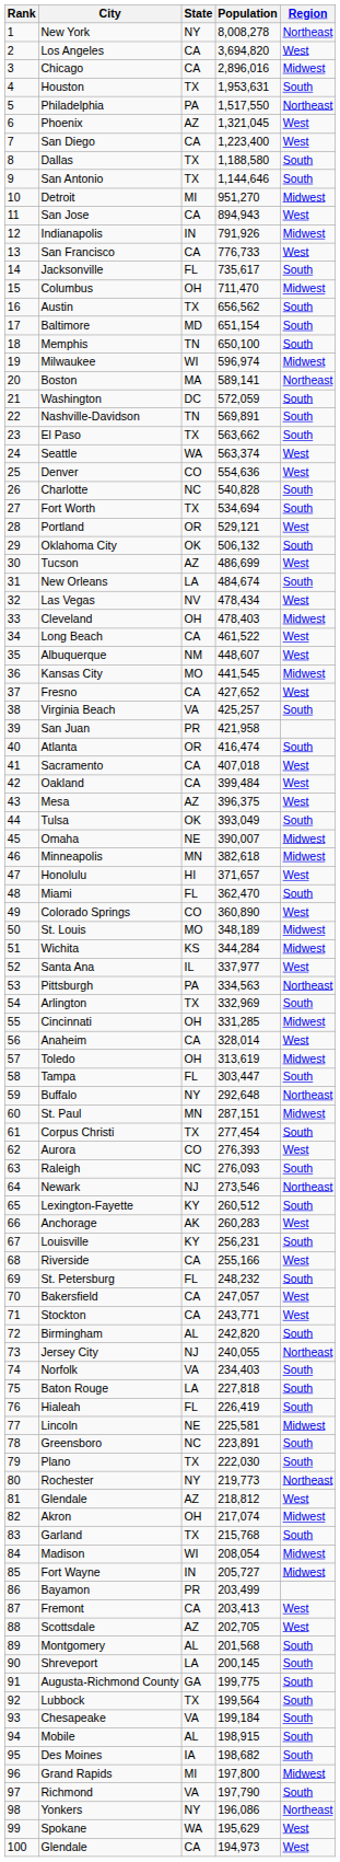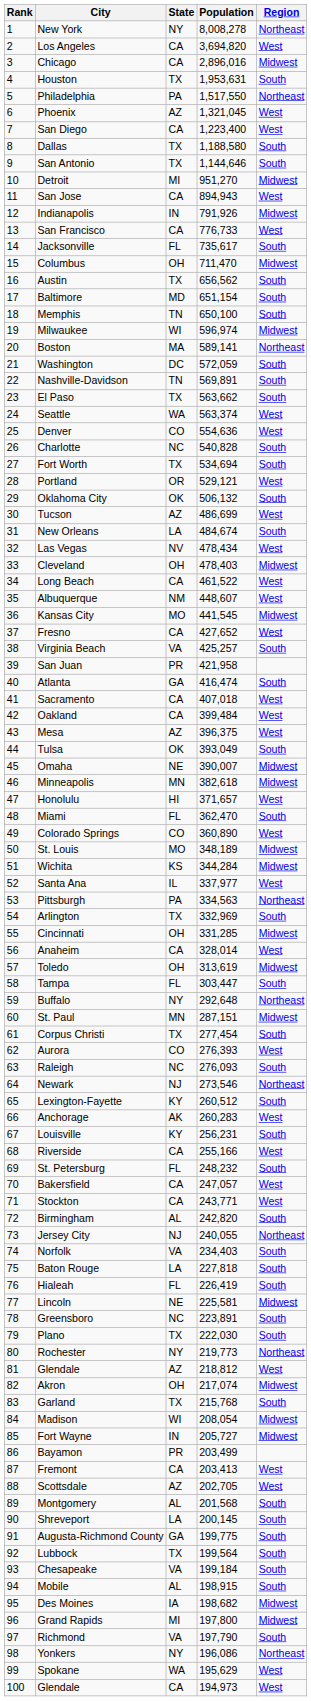Atlanta | State: OR -> GA
Des Moines | Region: South -> Midwest
